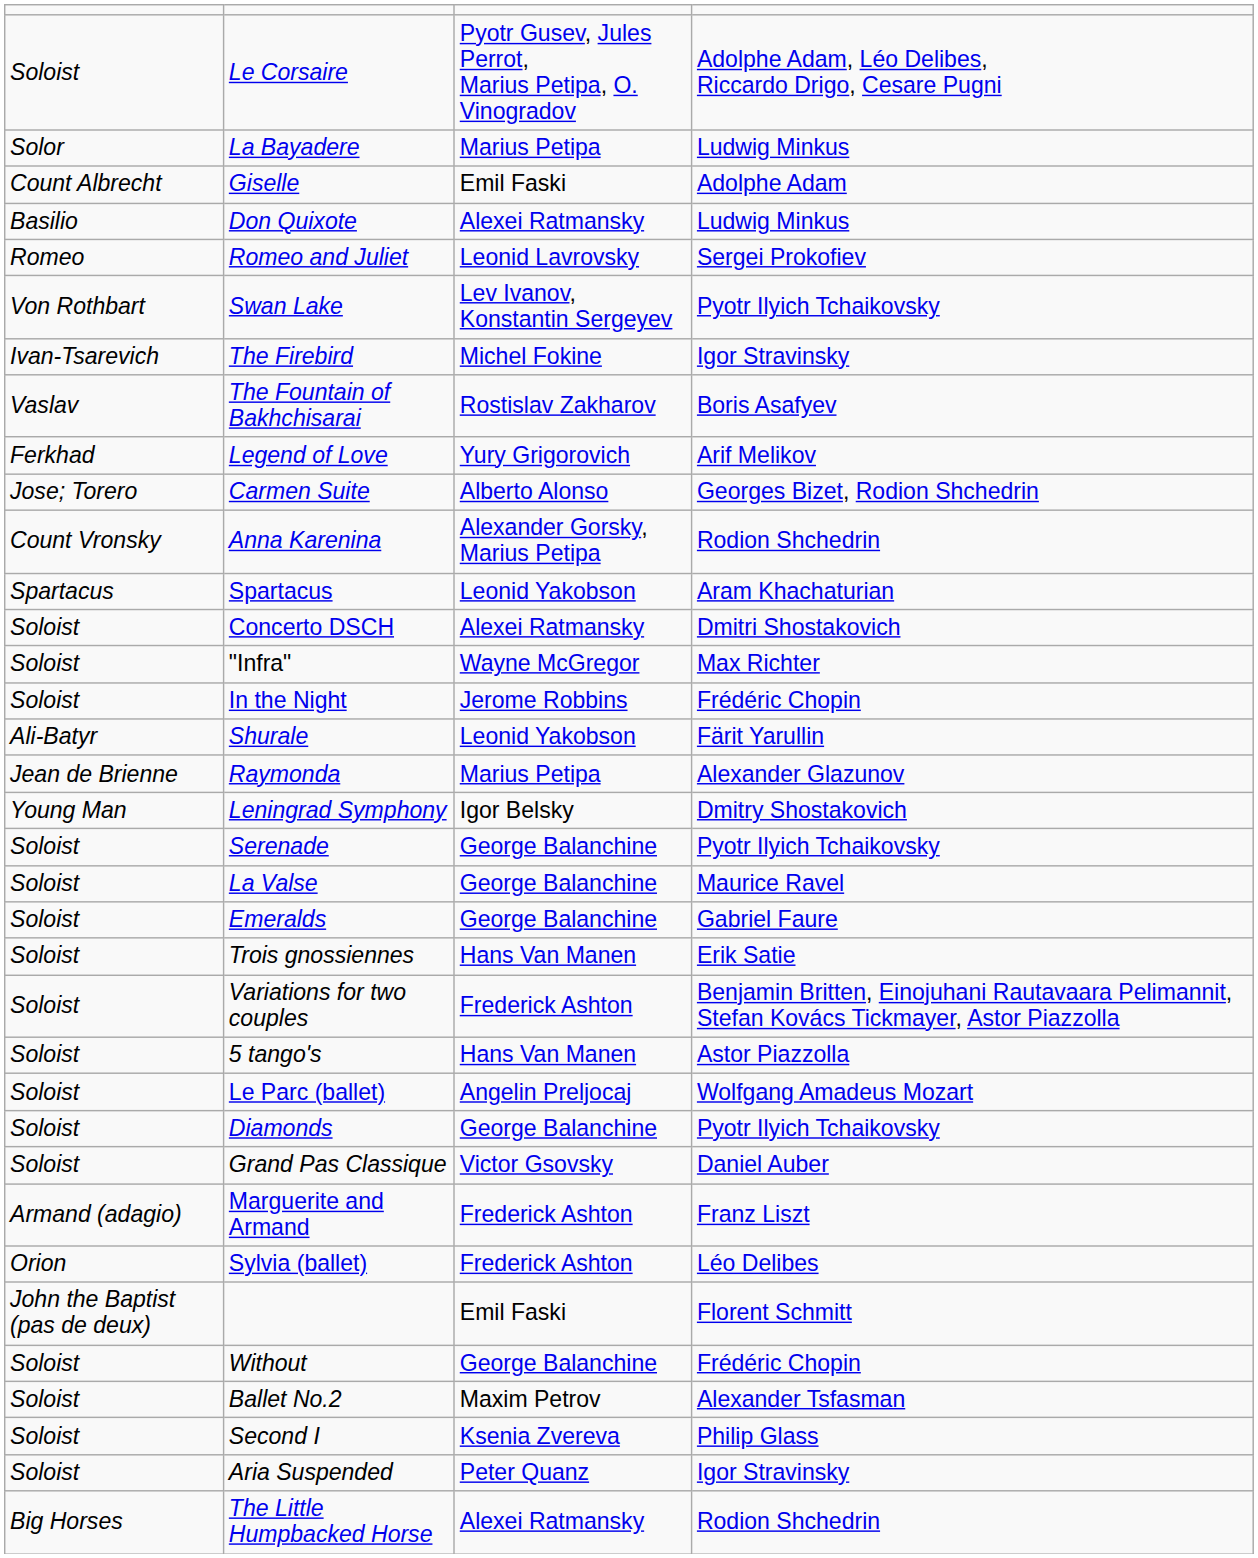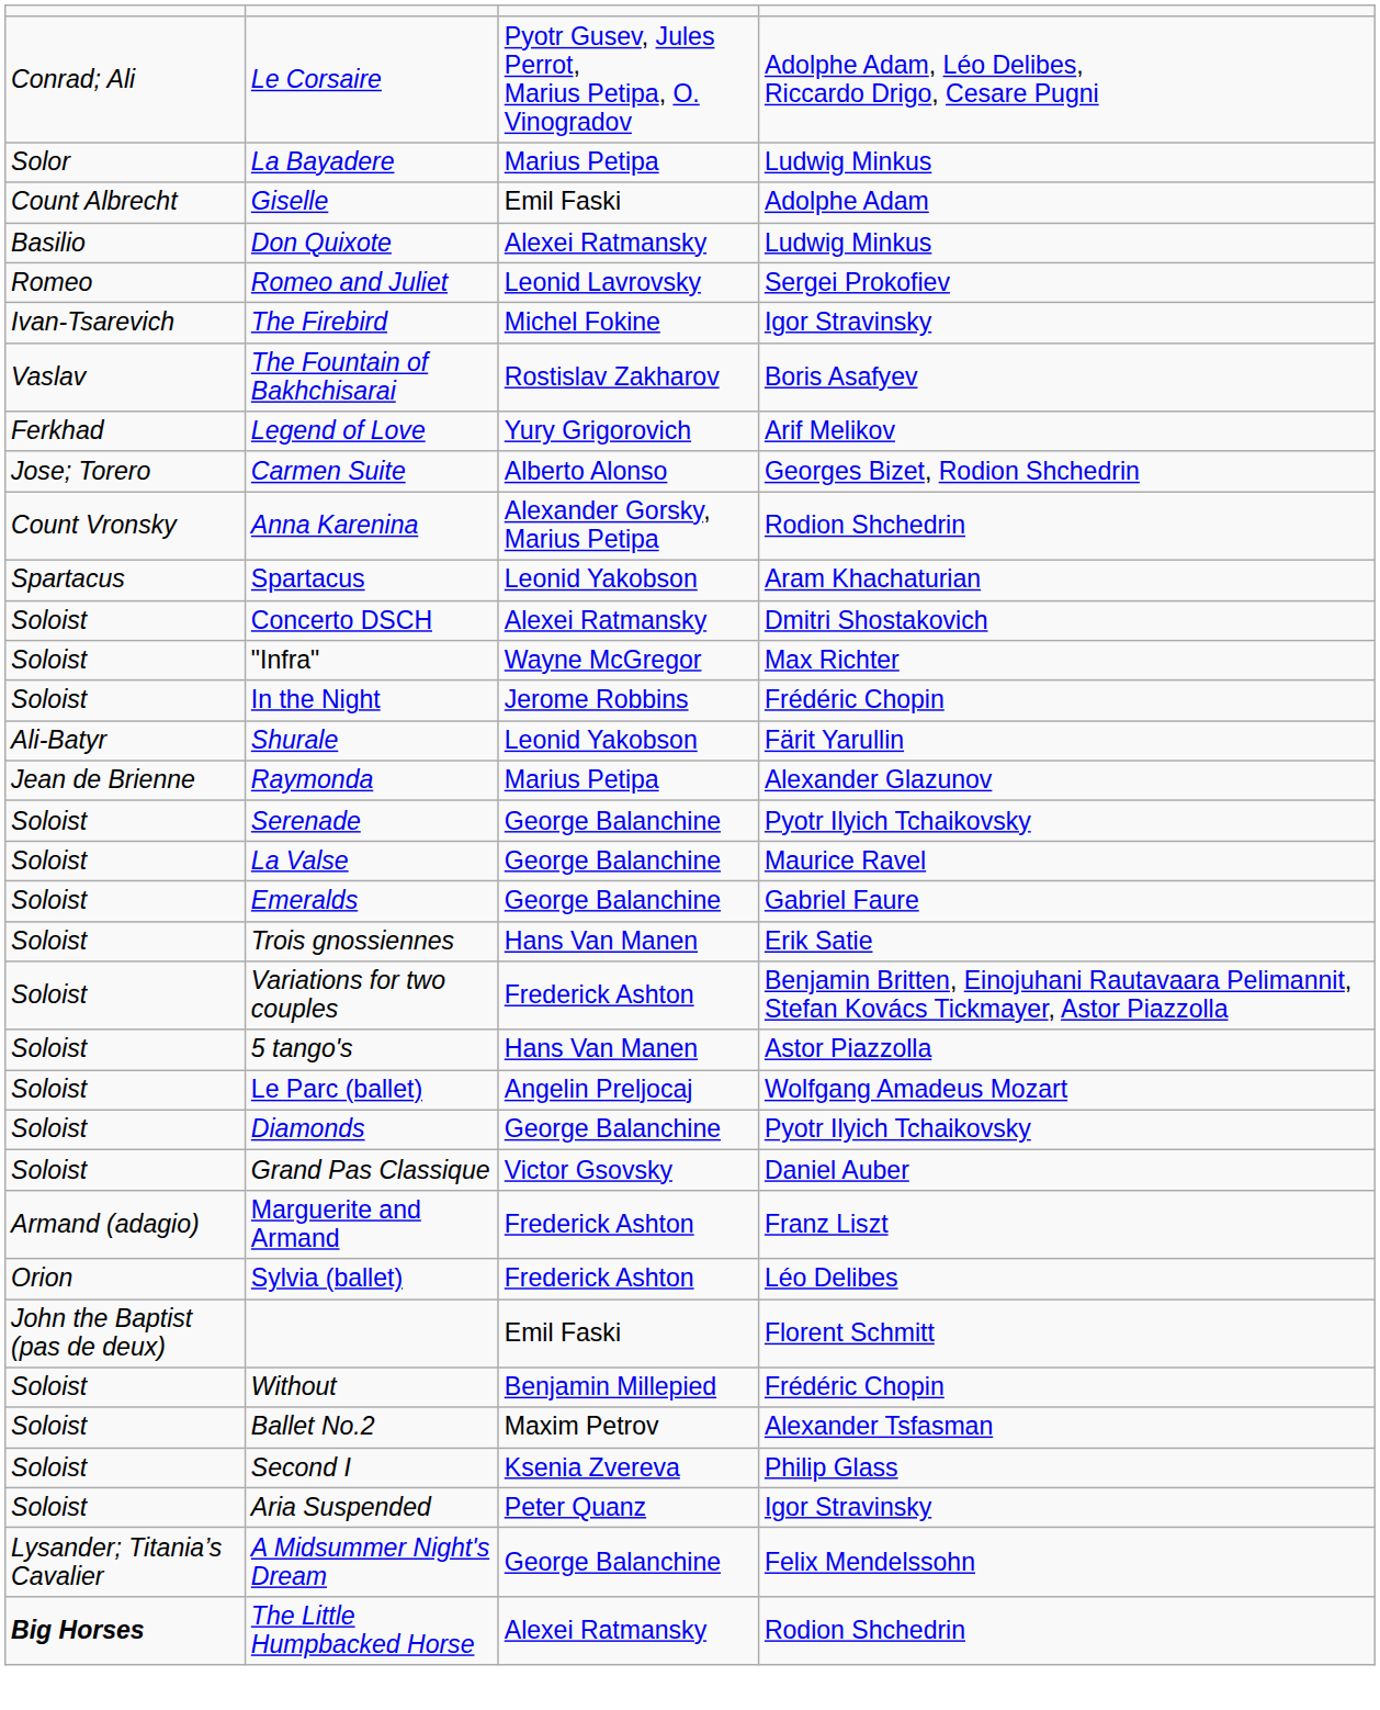Le Corsaire | column 1: Soloist -> Conrad; Ali
- row: Von Rothbart | Swan Lake | Lev Ivanov, Konstantin Sergeyev | Pyotr Ilyich Tchaikovsky
- row: Young Man | Leningrad Symphony | Igor Belsky | Dmitry Shostakovich
Without | column 3: George Balanchine -> Benjamin Millepied
+ row: Lysander; Titania’s Cavalier | A Midsummer Night's Dream | George Balanchine | Felix Mendelssohn
The Little Humpbacked Horse | column 1: normal -> bold
